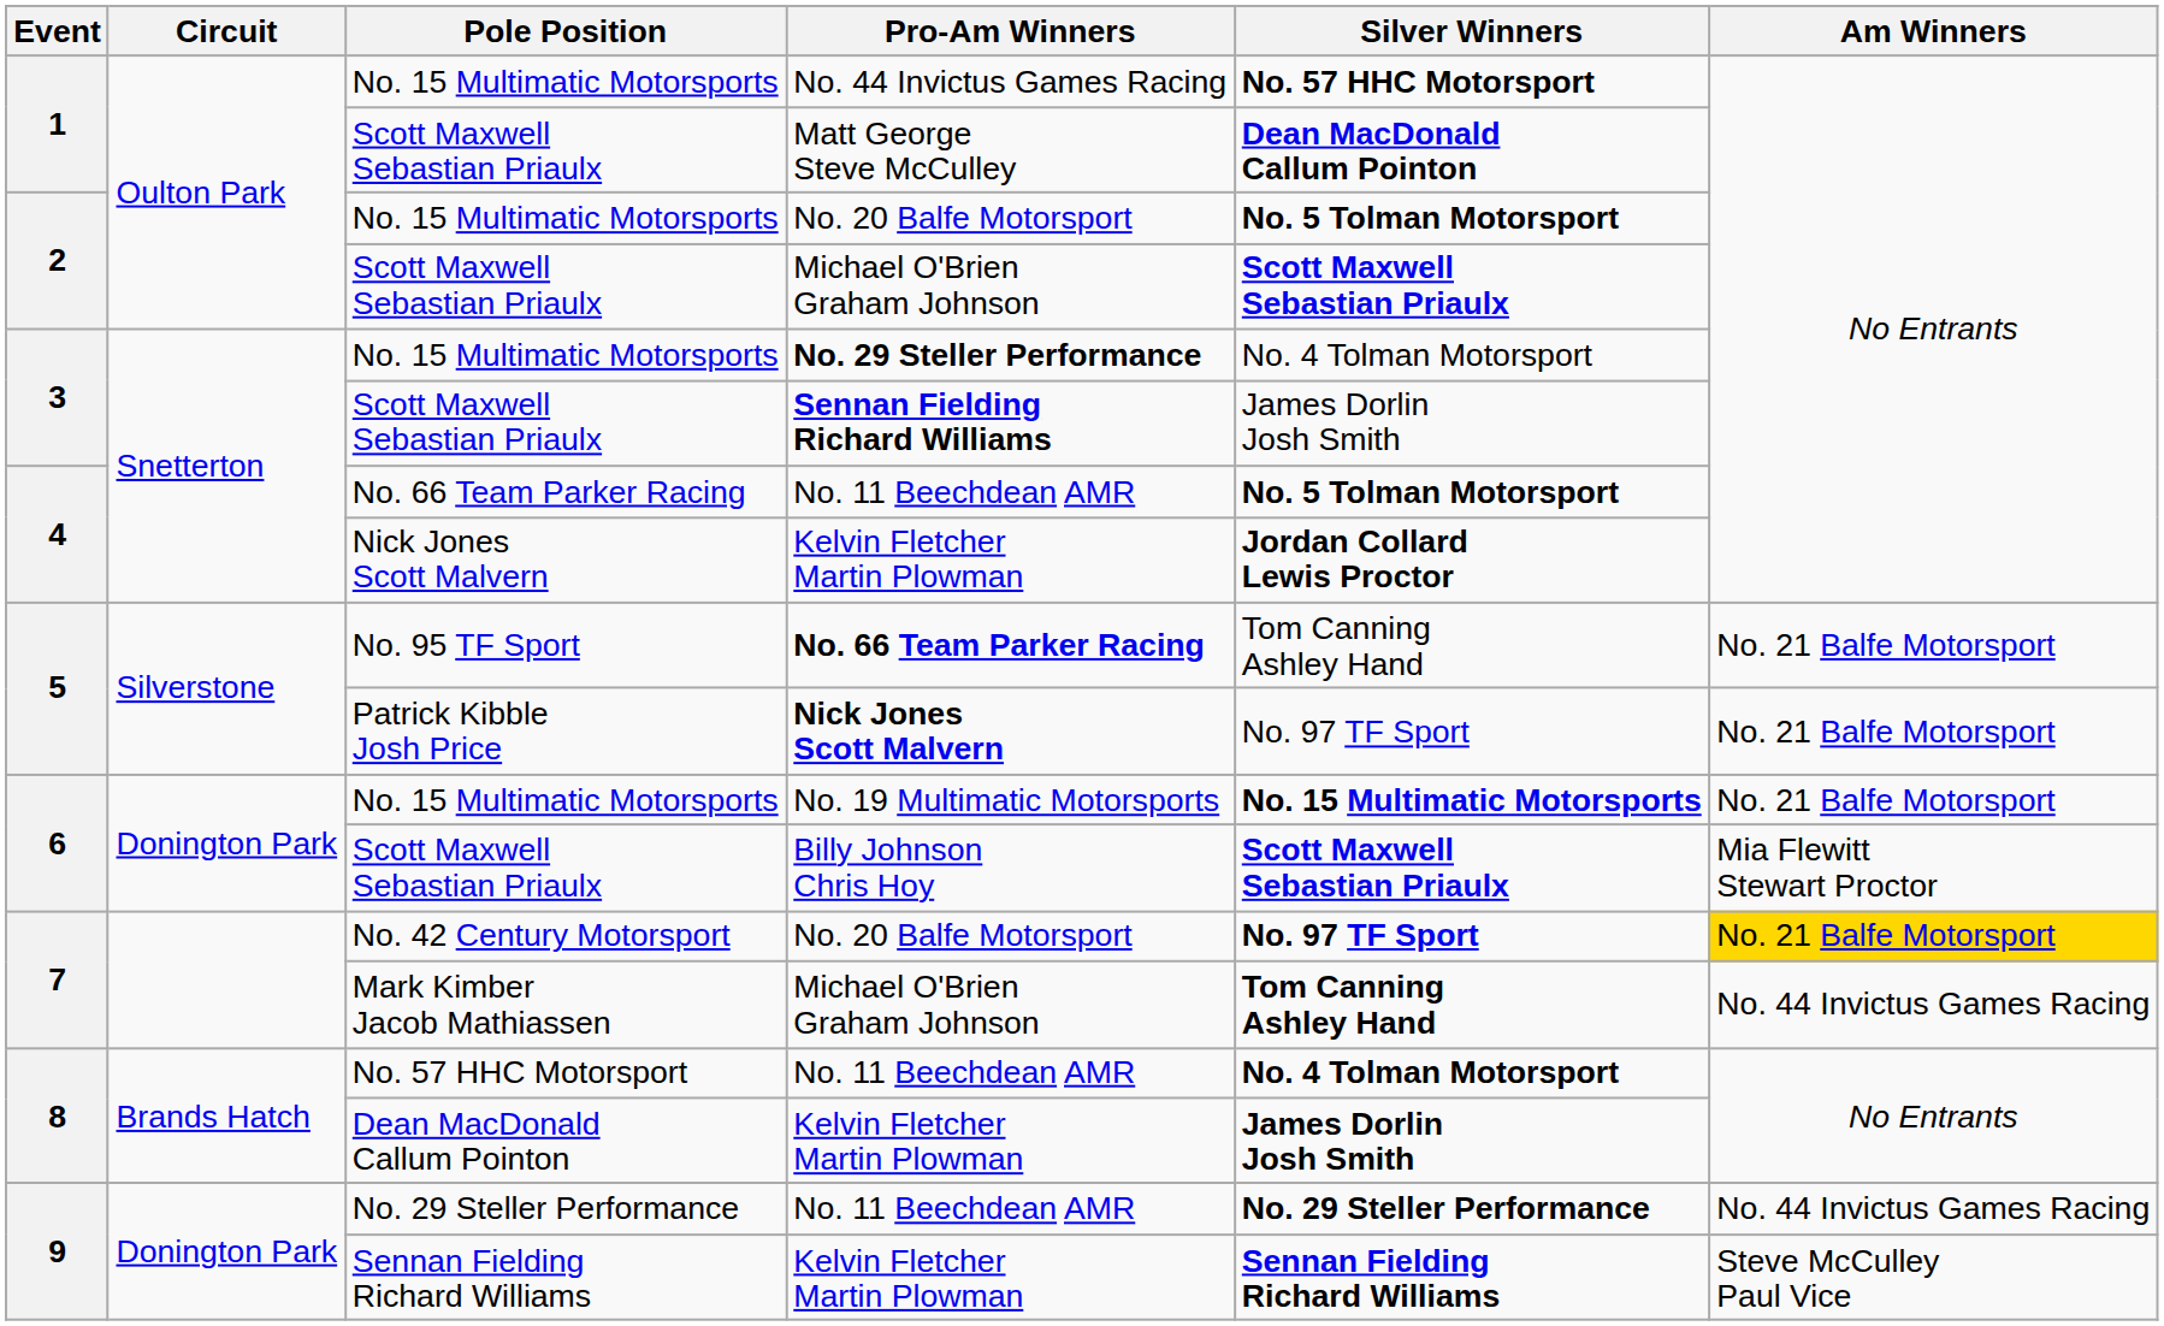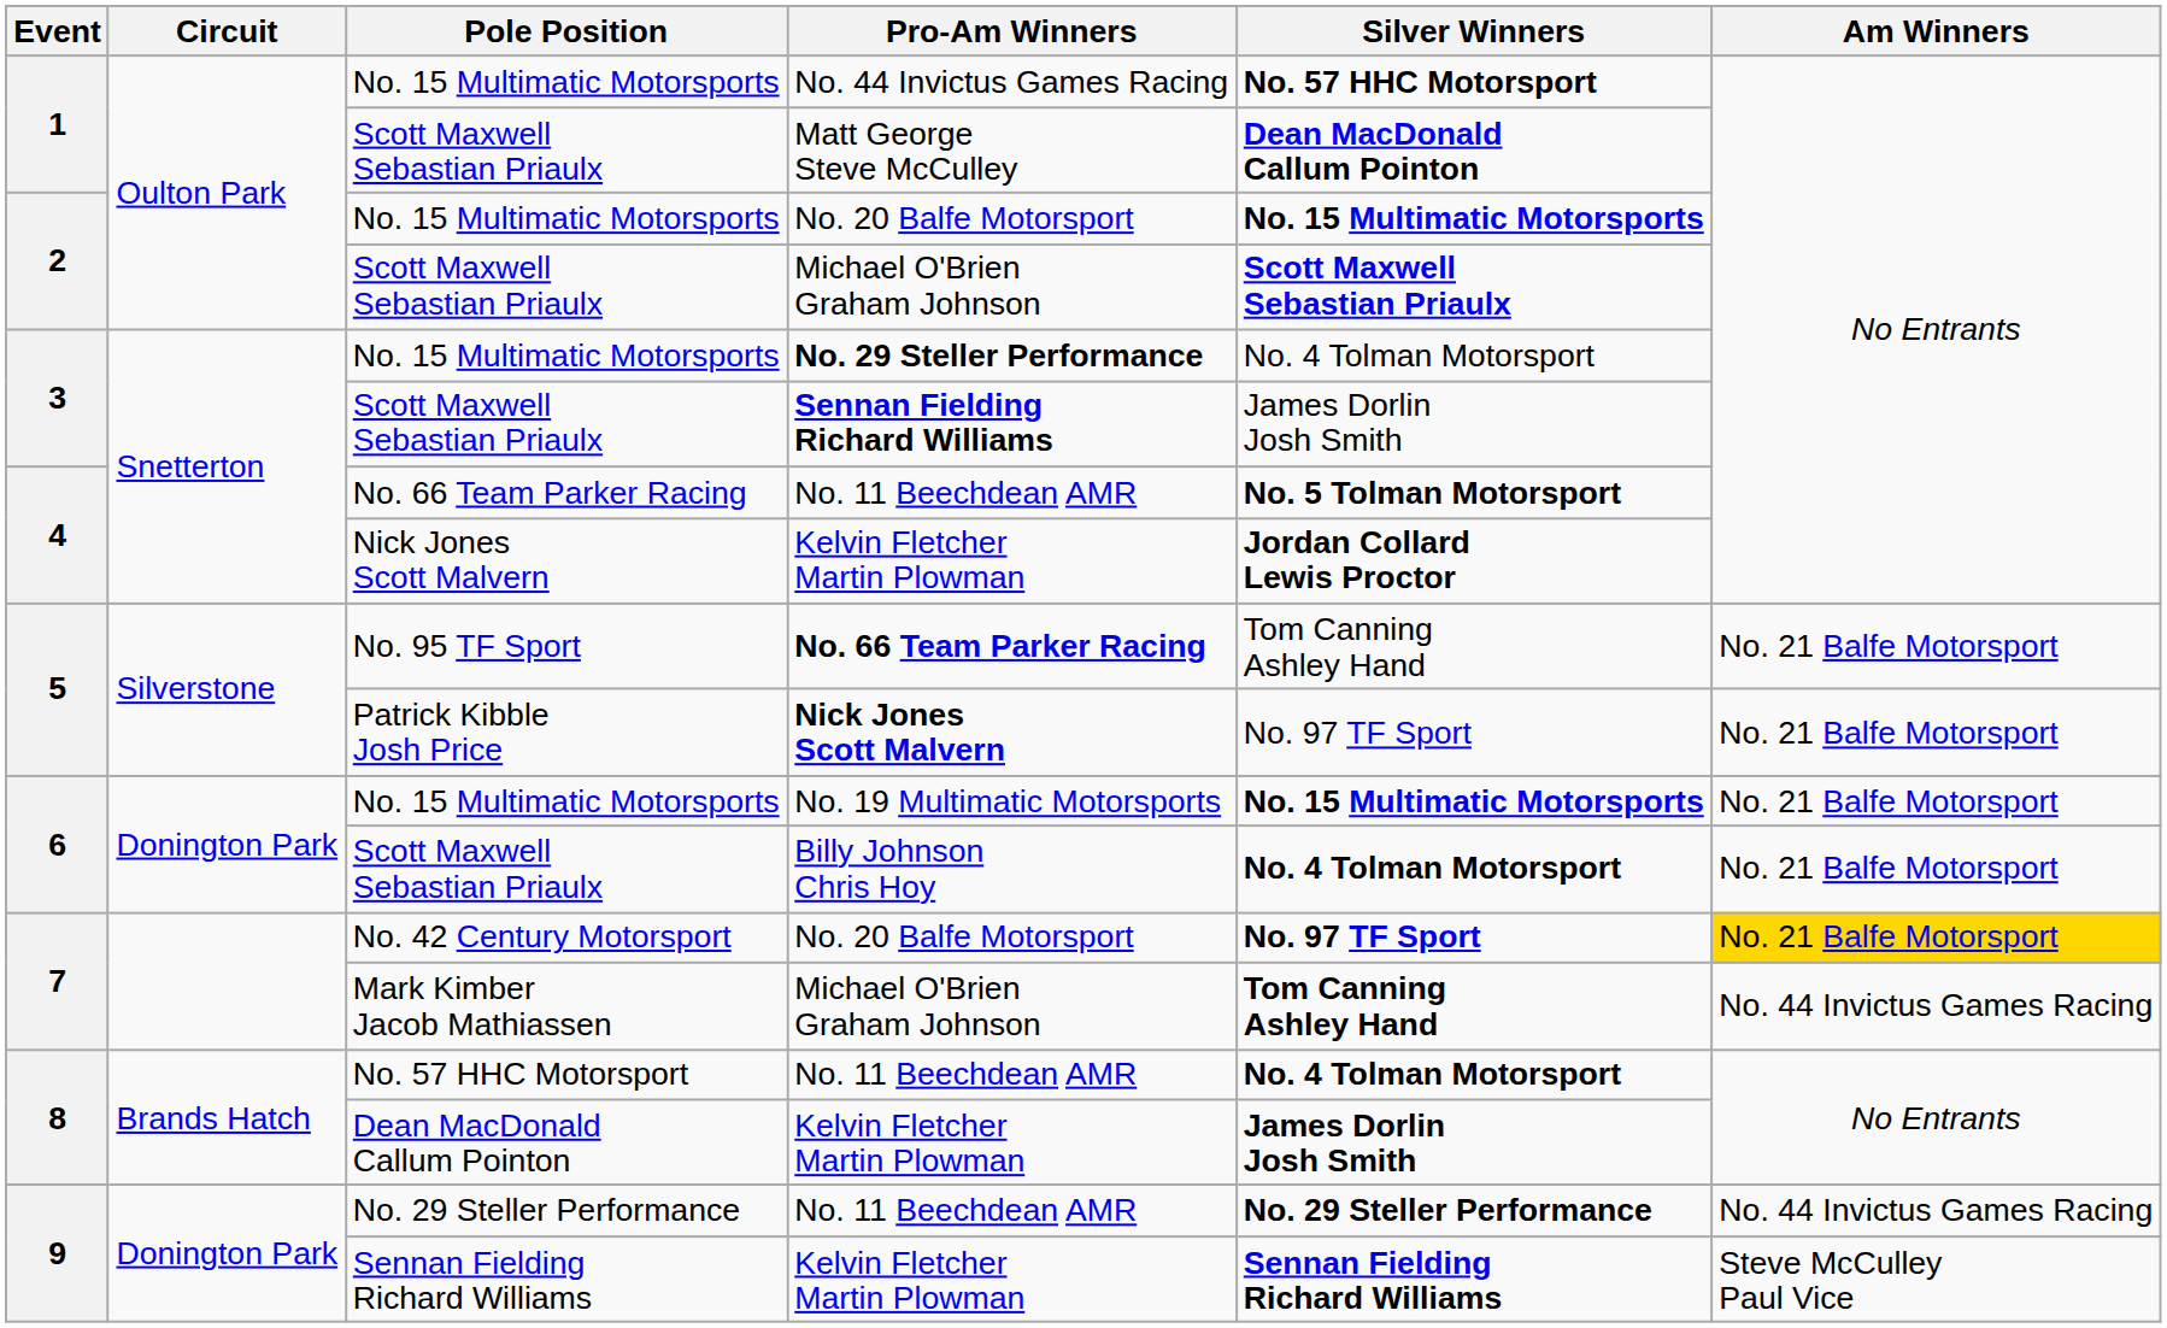No. 15 Multimatic Motorsports / No. 20 Balfe Motorsport | Silver Winners: No. 5 Tolman Motorsport -> No. 15 Multimatic Motorsports
Scott Maxwell Sebastian Priaulx / Billy Johnson Chris Hoy | Silver Winners: Scott Maxwell Sebastian Priaulx -> No. 4 Tolman Motorsport
Scott Maxwell Sebastian Priaulx / Billy Johnson Chris Hoy | Am Winners: Mia Flewitt Stewart Proctor -> No. 21 Balfe Motorsport
